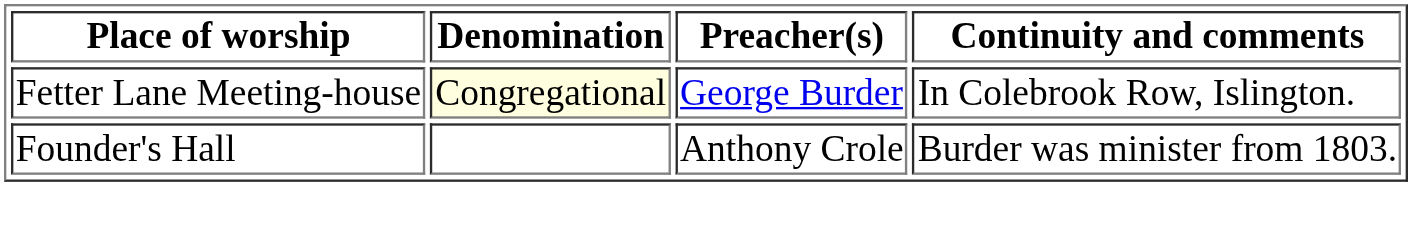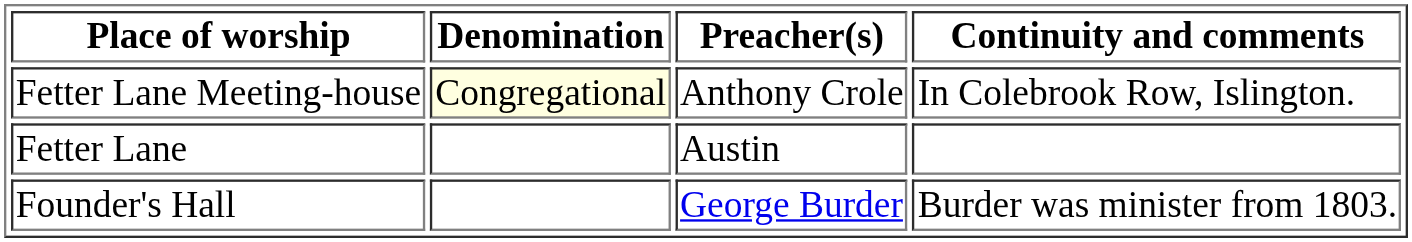Fetter Lane Meeting-house | Preacher(s): George Burder -> Anthony Crole
+ row: Fetter Lane | Austin
Founder's Hall | Preacher(s): Anthony Crole -> George Burder
